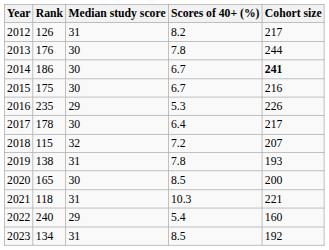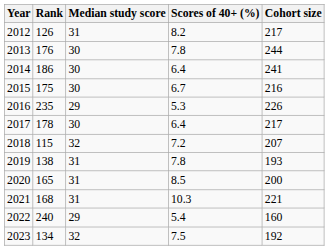2014 | Scores of 40+ (%): 6.7 -> 6.4
2014 | Cohort size: bold -> normal
2020 | Median study score: 30 -> 31
2021 | Rank: 118 -> 168
2023 | Median study score: 31 -> 32
2023 | Scores of 40+ (%): 8.5 -> 7.5
